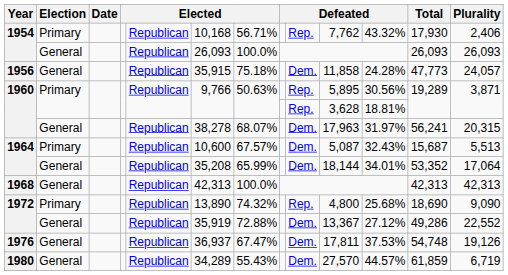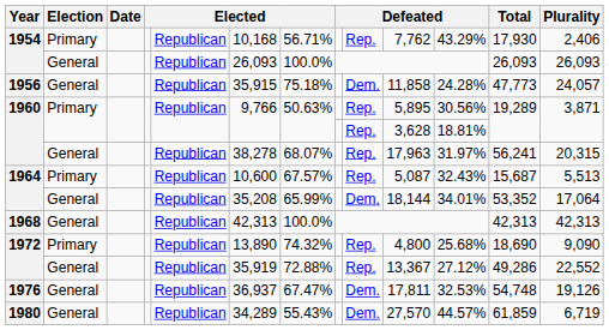1954 / Primary | column 11: 43.32% -> 43.29%
1960 / General | column 9: Dem. -> Rep.
1964 / Primary | column 9: Dem. -> Rep.
1972 / General | column 9: Dem. -> Rep.
1976 | column 11: 37.53% -> 32.53%
